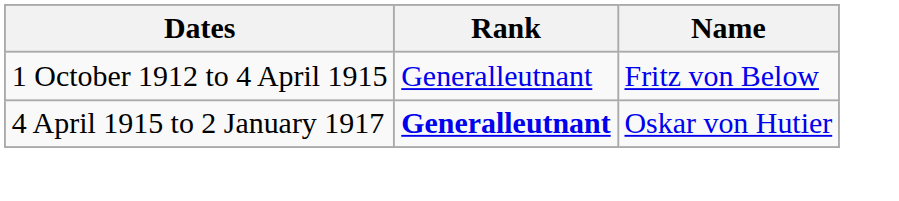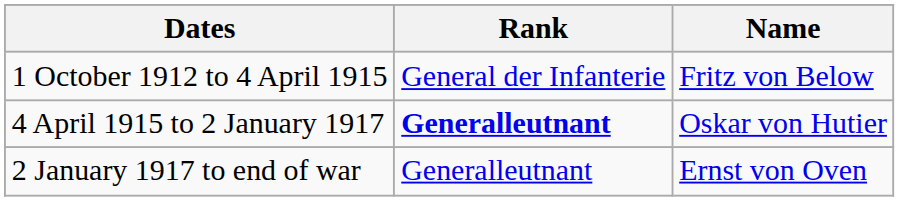1 October 1912 to 4 April 1915 | Rank: Generalleutnant -> General der Infanterie
+ row: 2 January 1917 to end of war | Generalleutnant | Ernst von Oven
